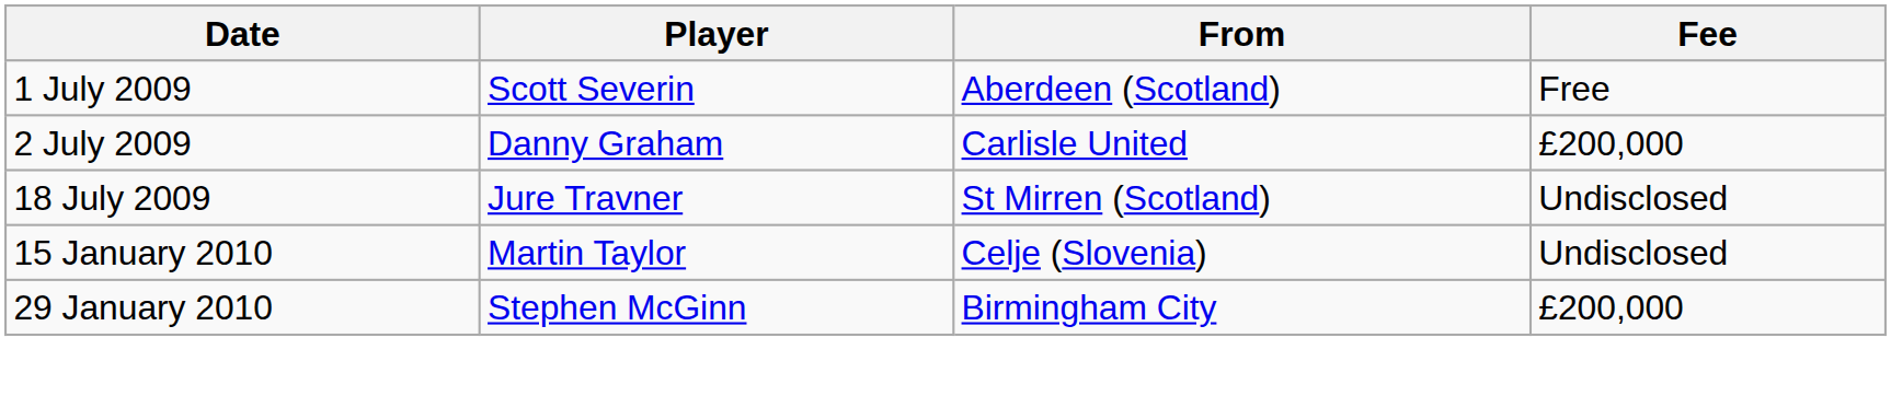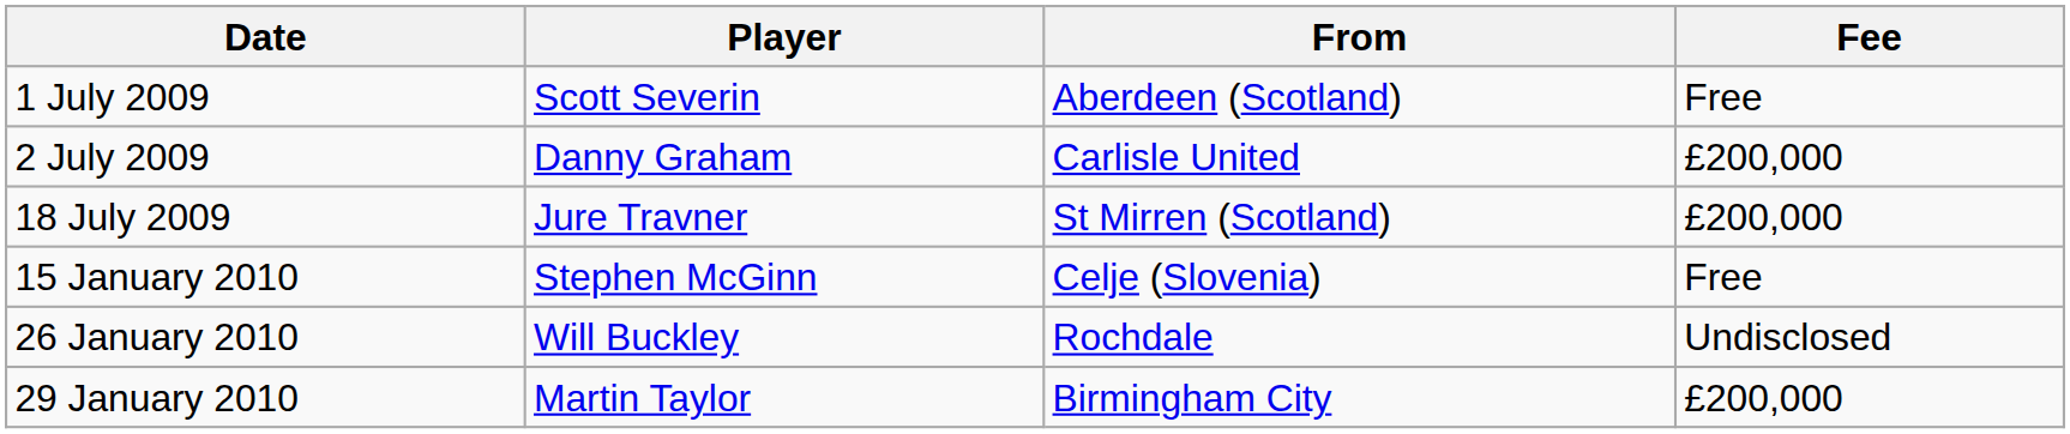18 July 2009 | Fee: Undisclosed -> £200,000
15 January 2010 | Player: Martin Taylor -> Stephen McGinn
15 January 2010 | Fee: Undisclosed -> Free
+ row: 26 January 2010 | Will Buckley | Rochdale | Undisclosed
29 January 2010 | Player: Stephen McGinn -> Martin Taylor
